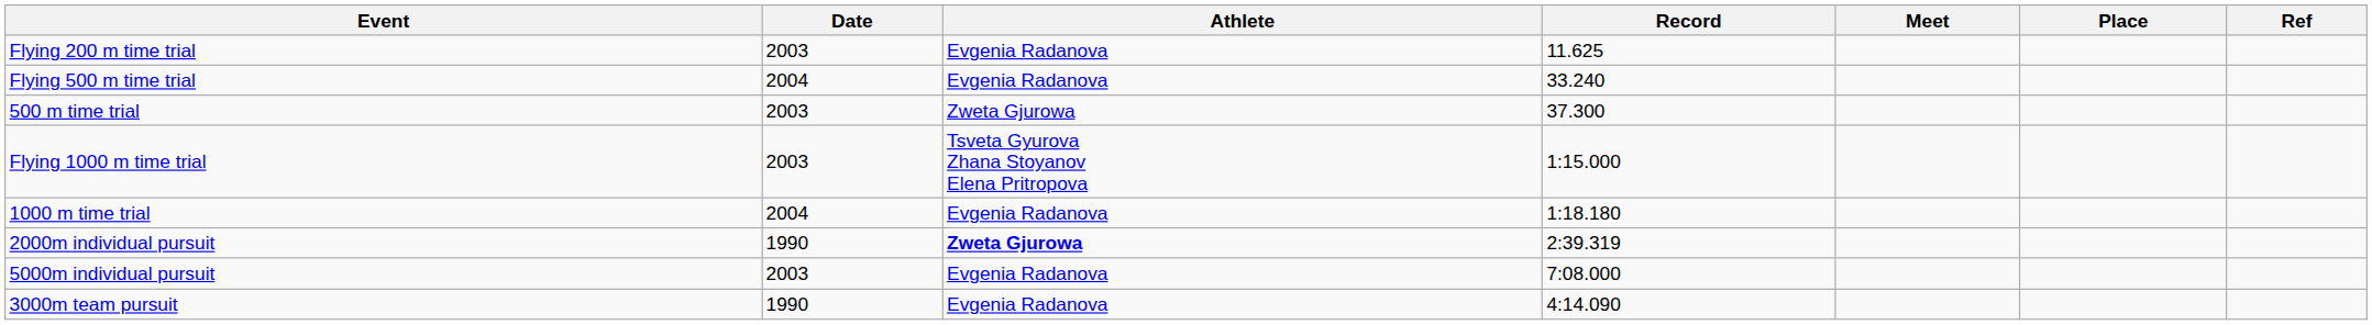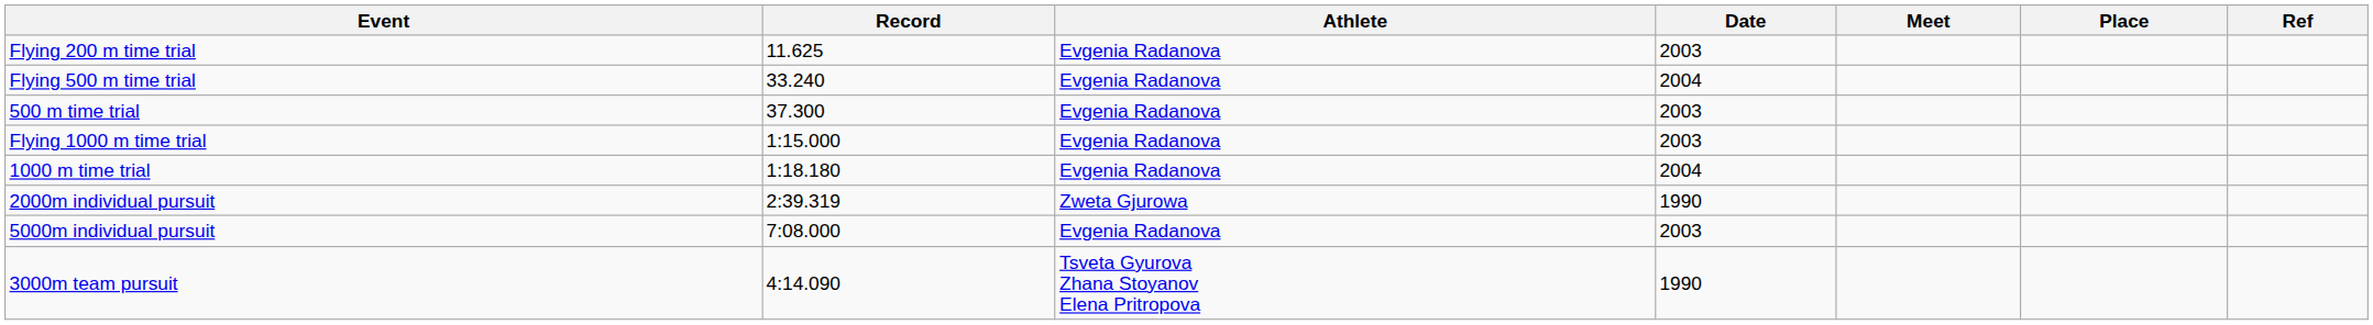columns swapped: Record <-> Date
500 m time trial | Athlete: Zweta Gjurowa -> Evgenia Radanova
Flying 1000 m time trial | Athlete: Tsveta Gyurova Zhana Stoyanov Elena Pritropova -> Evgenia Radanova
2000m individual pursuit | Athlete: bold -> normal
3000m team pursuit | Athlete: Evgenia Radanova -> Tsveta Gyurova Zhana Stoyanov Elena Pritropova
